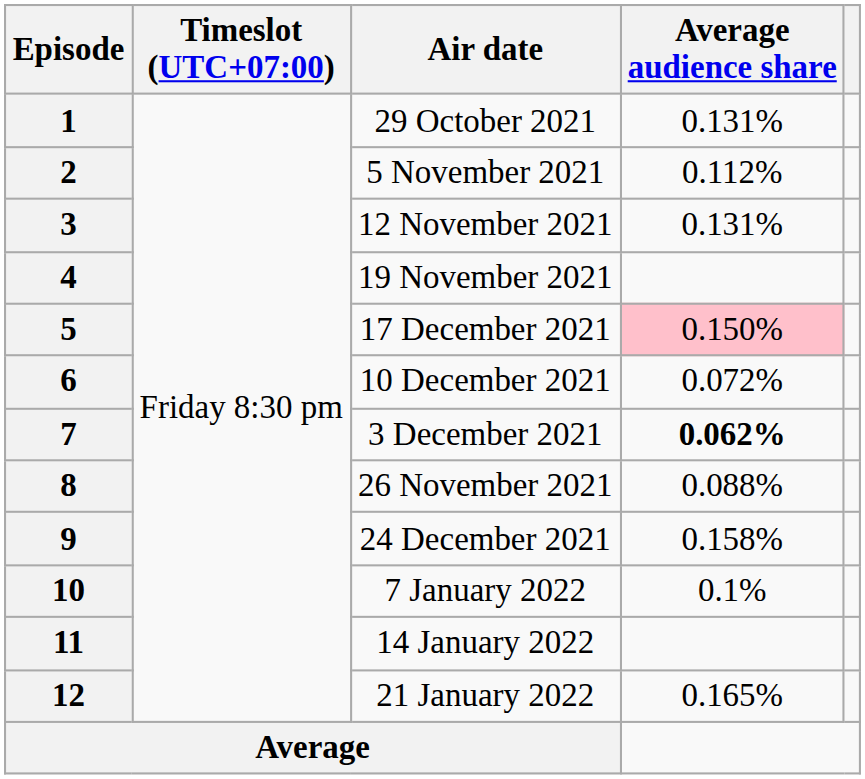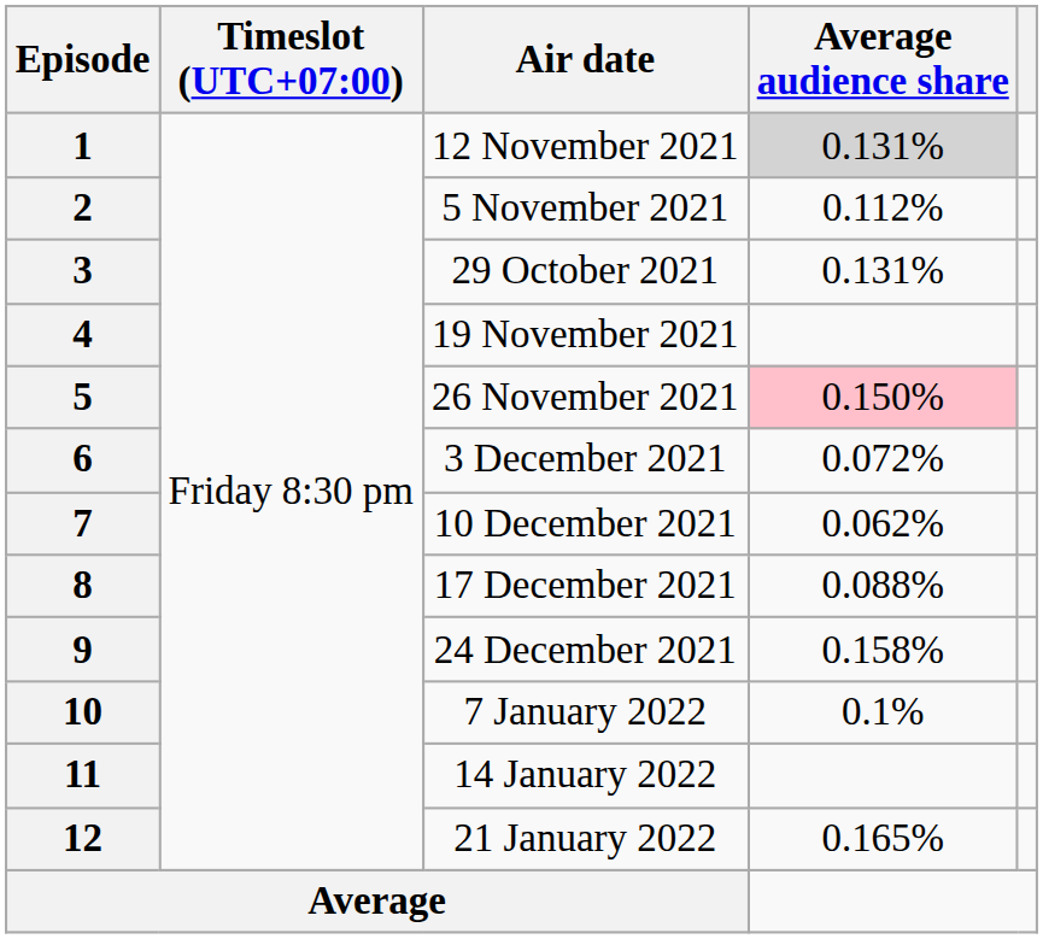1 | Air date: 29 October 2021 -> 12 November 2021
1 | Average audience share: no background -> lightgrey background
3 | Air date: 12 November 2021 -> 29 October 2021
5 | Air date: 17 December 2021 -> 26 November 2021
6 | Air date: 10 December 2021 -> 3 December 2021
7 | Air date: 3 December 2021 -> 10 December 2021
7 | Average audience share: bold -> normal
8 | Air date: 26 November 2021 -> 17 December 2021
